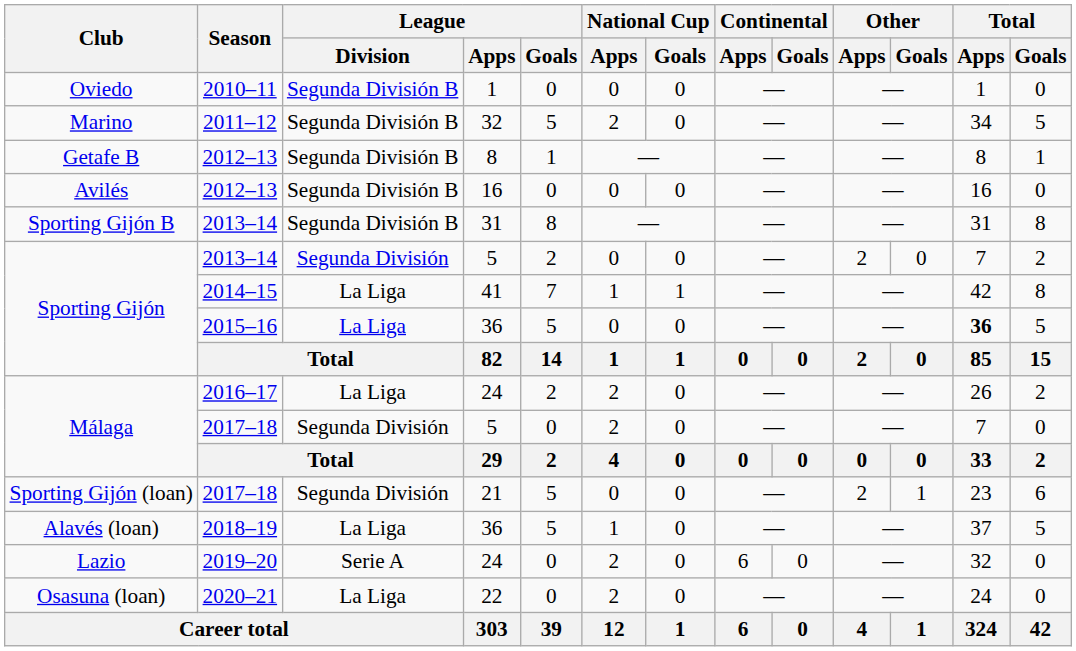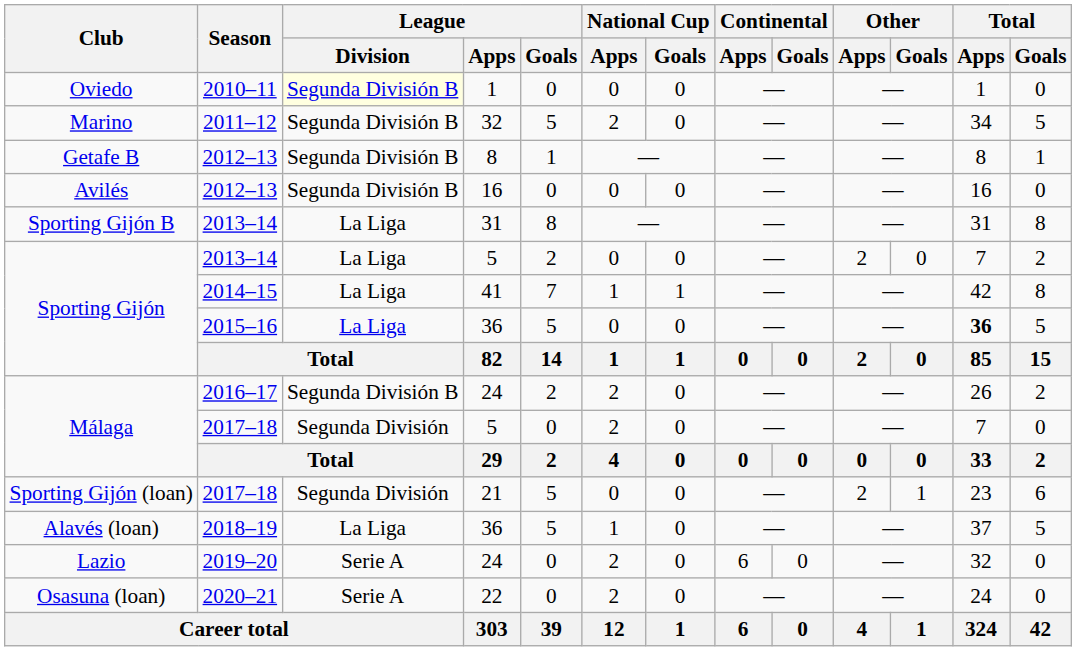Oviedo | League / Division: no background -> lightyellow background
Sporting Gijón B | League / Division: Segunda División B -> La Liga
Sporting Gijón / 2013–14 | League / Division: Segunda División -> La Liga
Málaga / 2016–17 | League / Division: La Liga -> Segunda División B
Osasuna (loan) | League / Division: La Liga -> Serie A
